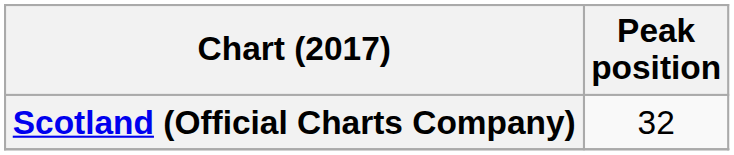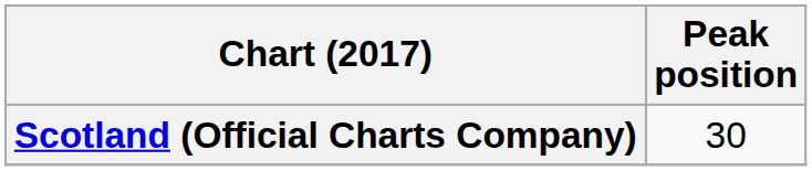Scotland (Official Charts Company) | Peak position: 32 -> 30
